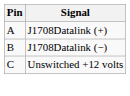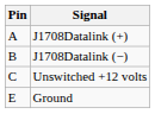+ row: E | Ground
